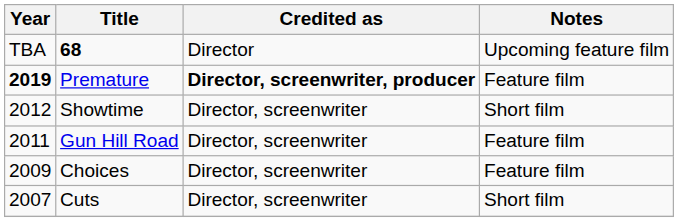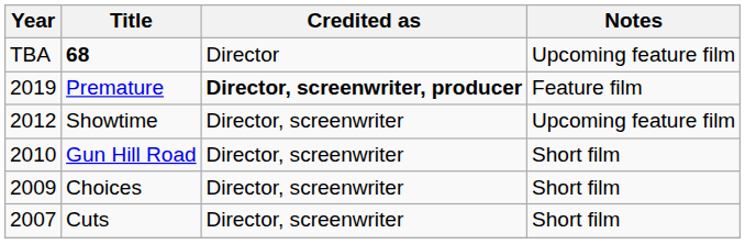Premature | Year: bold -> normal
Showtime | Notes: Short film -> Upcoming feature film
Gun Hill Road | Year: 2011 -> 2010
Gun Hill Road | Notes: Feature film -> Short film
Choices | Notes: Feature film -> Short film
